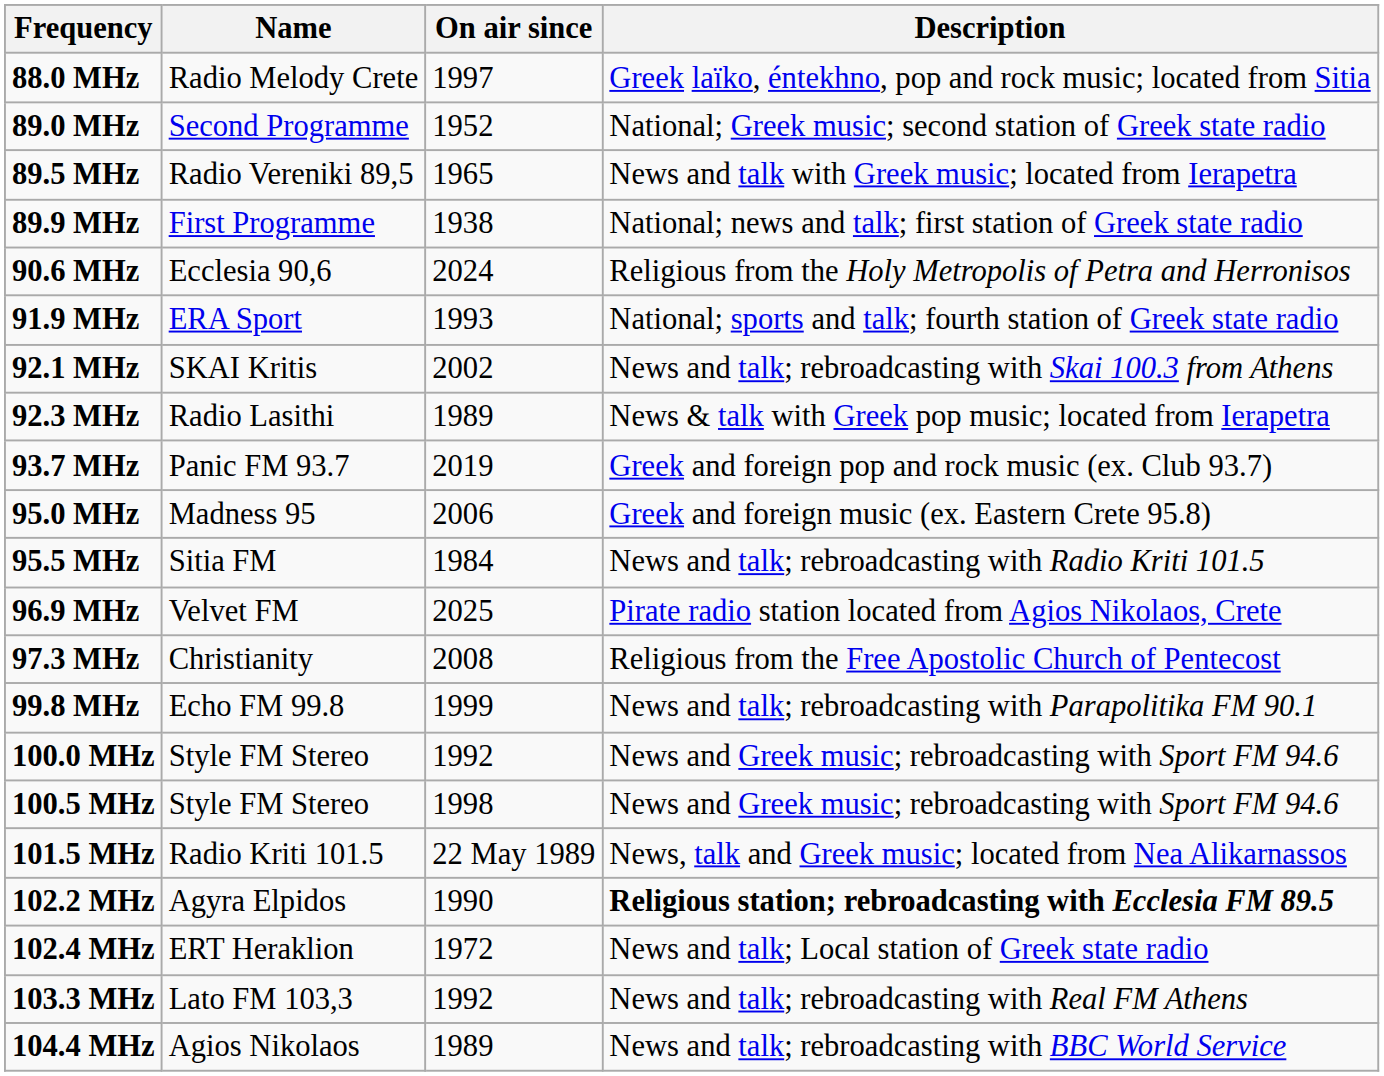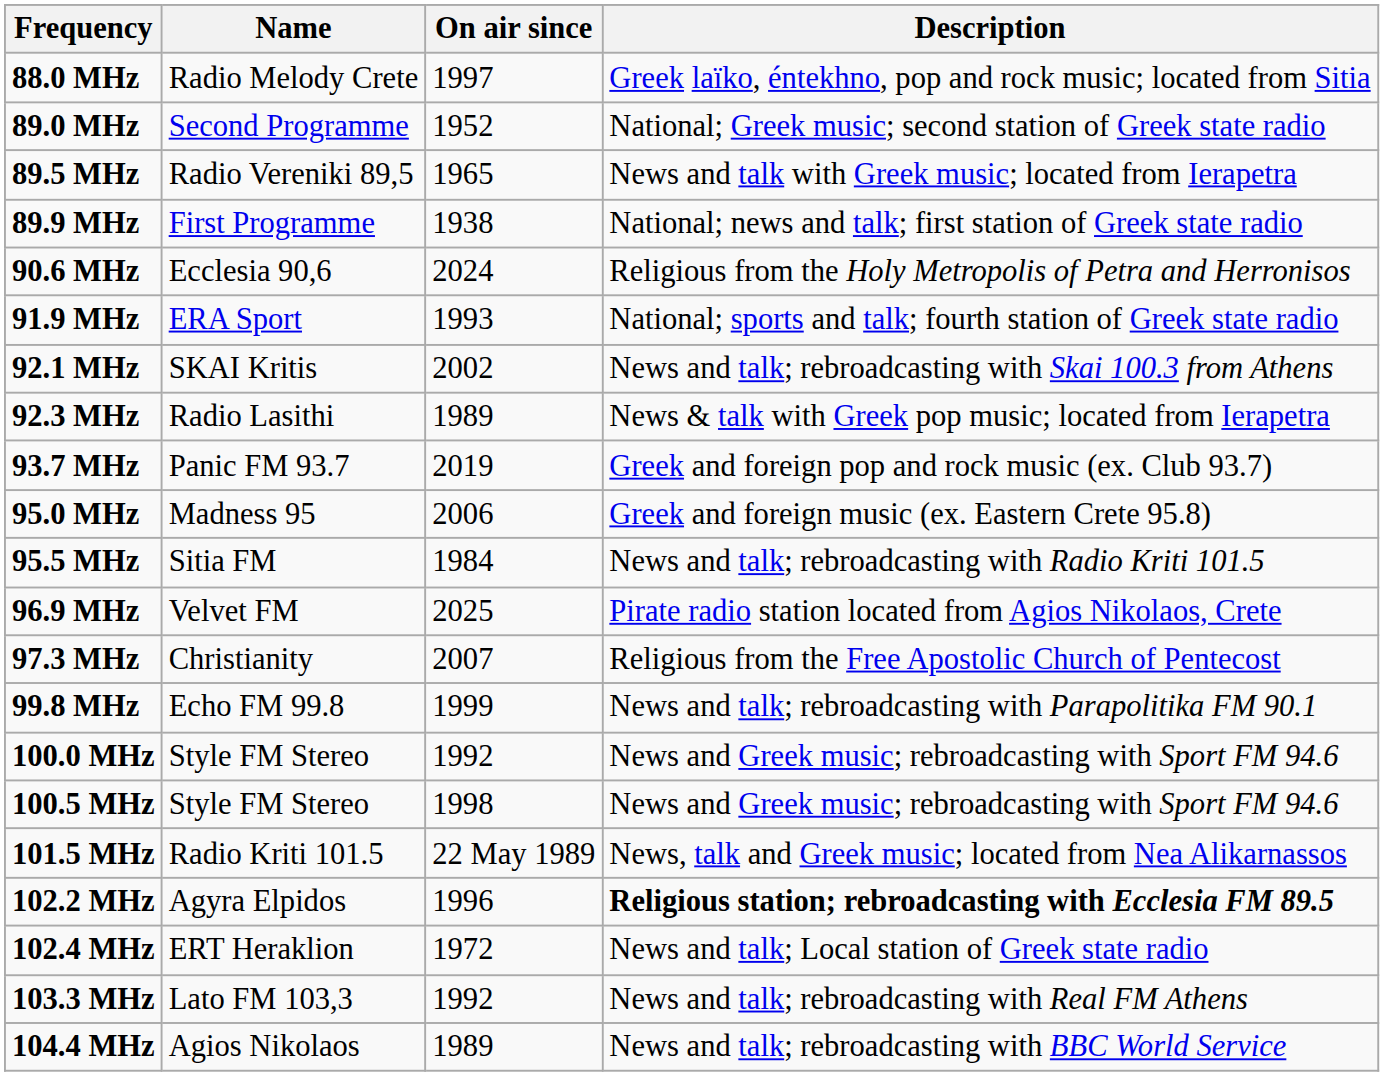97.3 MHz | On air since: 2008 -> 2007
102.2 MHz | On air since: 1990 -> 1996
